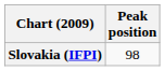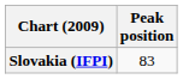Slovakia (IFPI) | Peak position: 98 -> 83
